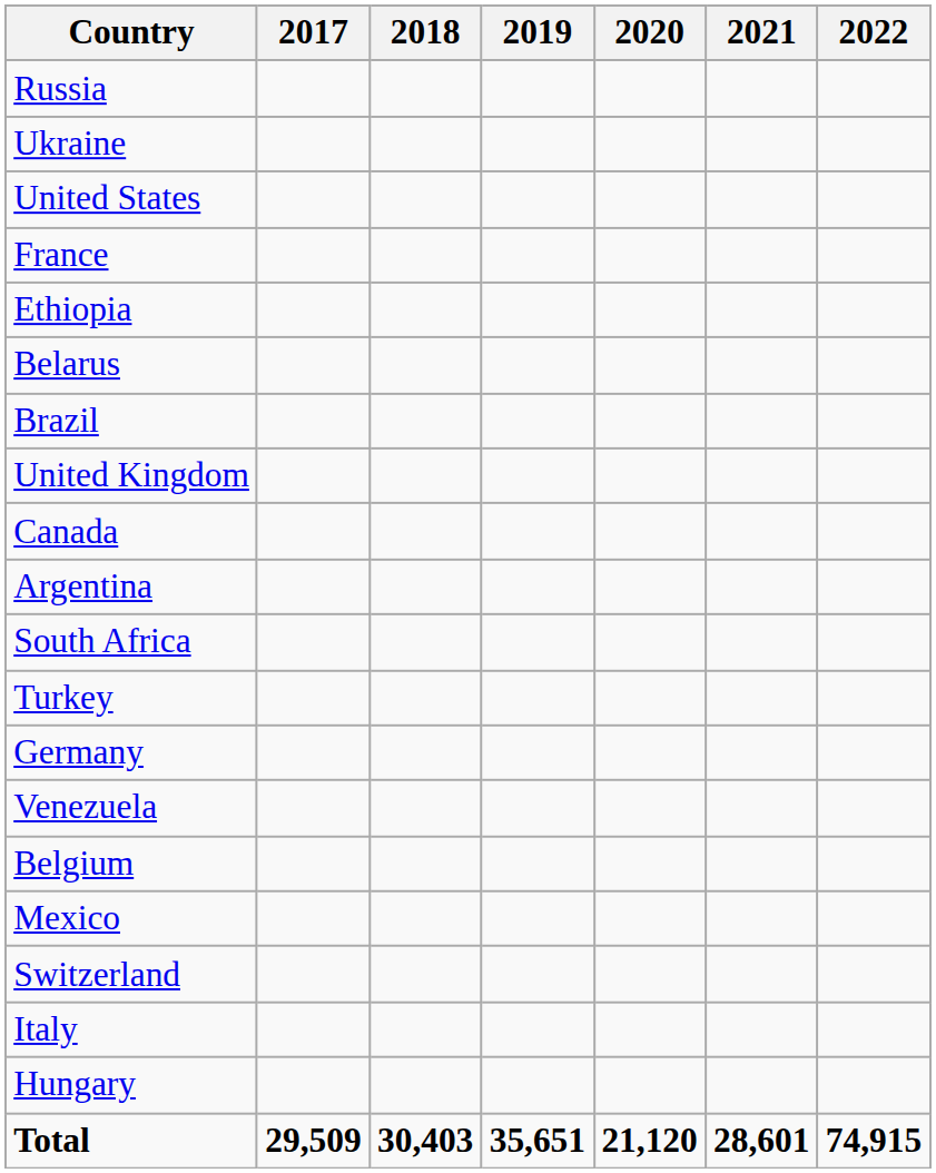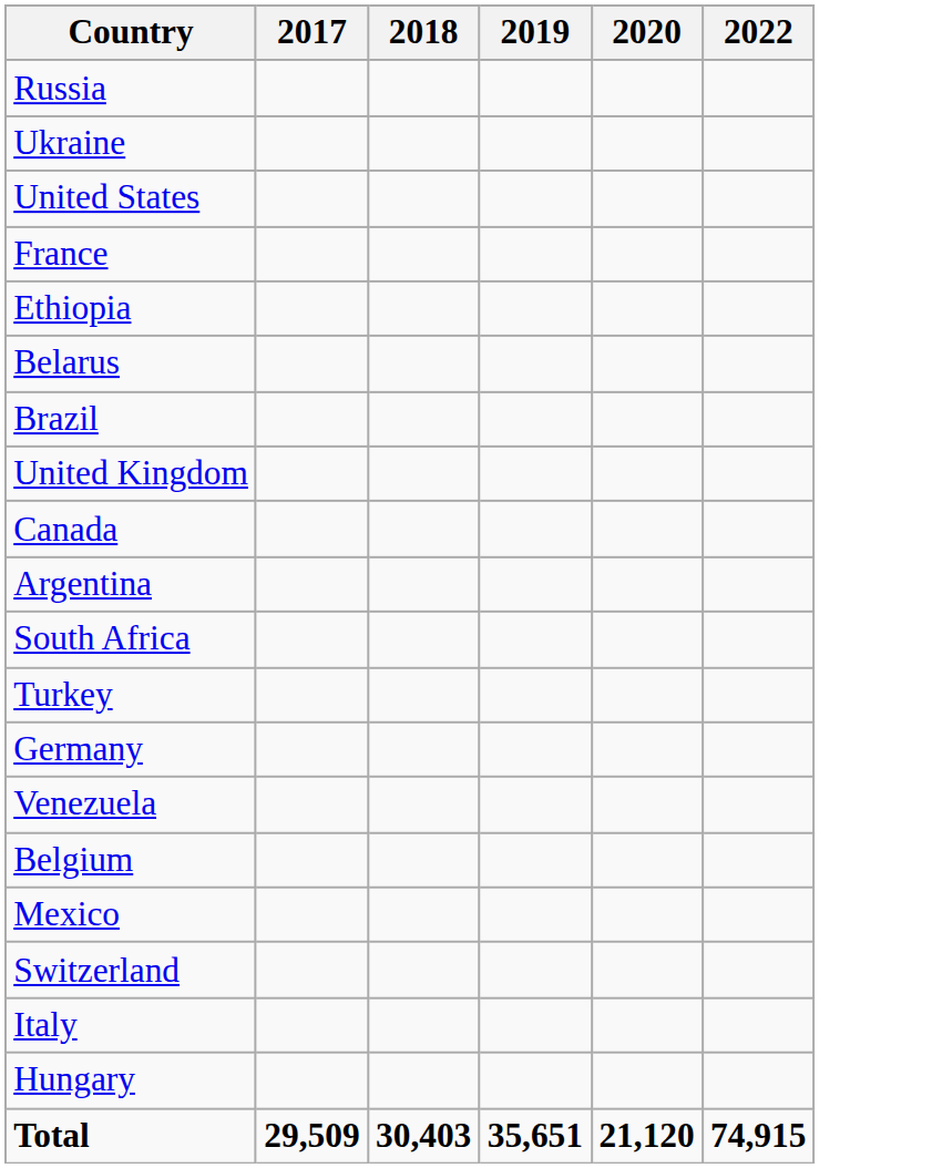- column: 2021 | 28,601
